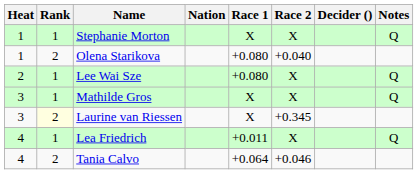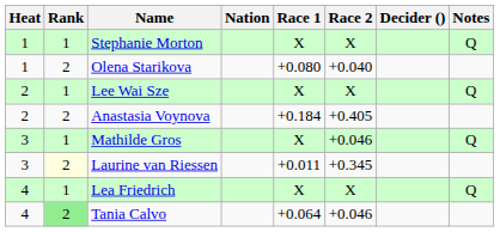Lee Wai Sze | Race 1: +0.080 -> X
+ row: 2 | 2 | Anastasia Voynova | +0.184 | +0.405
Mathilde Gros | Race 2: X -> +0.046
Laurine van Riessen | Race 1: X -> +0.011
Lea Friedrich | Race 1: +0.011 -> X
Tania Calvo | Rank: no background -> lightgreen background
